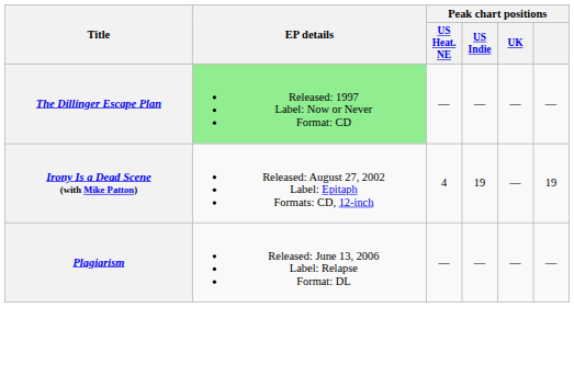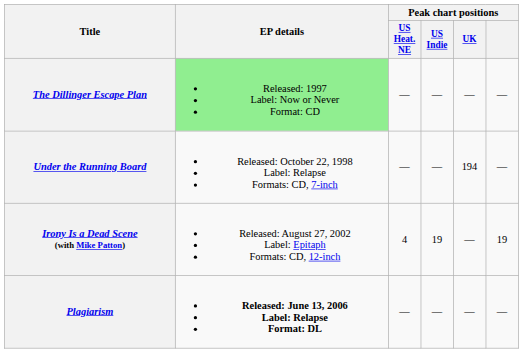+ row: Under the Running Board | Released: October 22, 1998 Label: Relapse Formats: CD, 7-inch | — | — | 194 | —
Plagiarism | EP details: normal -> bold
